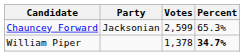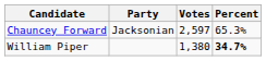Chauncey Forward | Votes: 2,599 -> 2,597
William Piper | Votes: 1,378 -> 1,380
